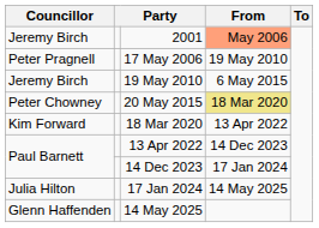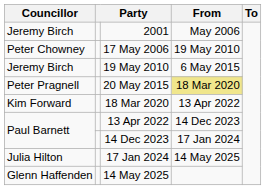2001 | From: lightsalmon background -> no background
17 May 2006 | Councillor: Peter Pragnell -> Peter Chowney
20 May 2015 | Councillor: Peter Chowney -> Peter Pragnell
